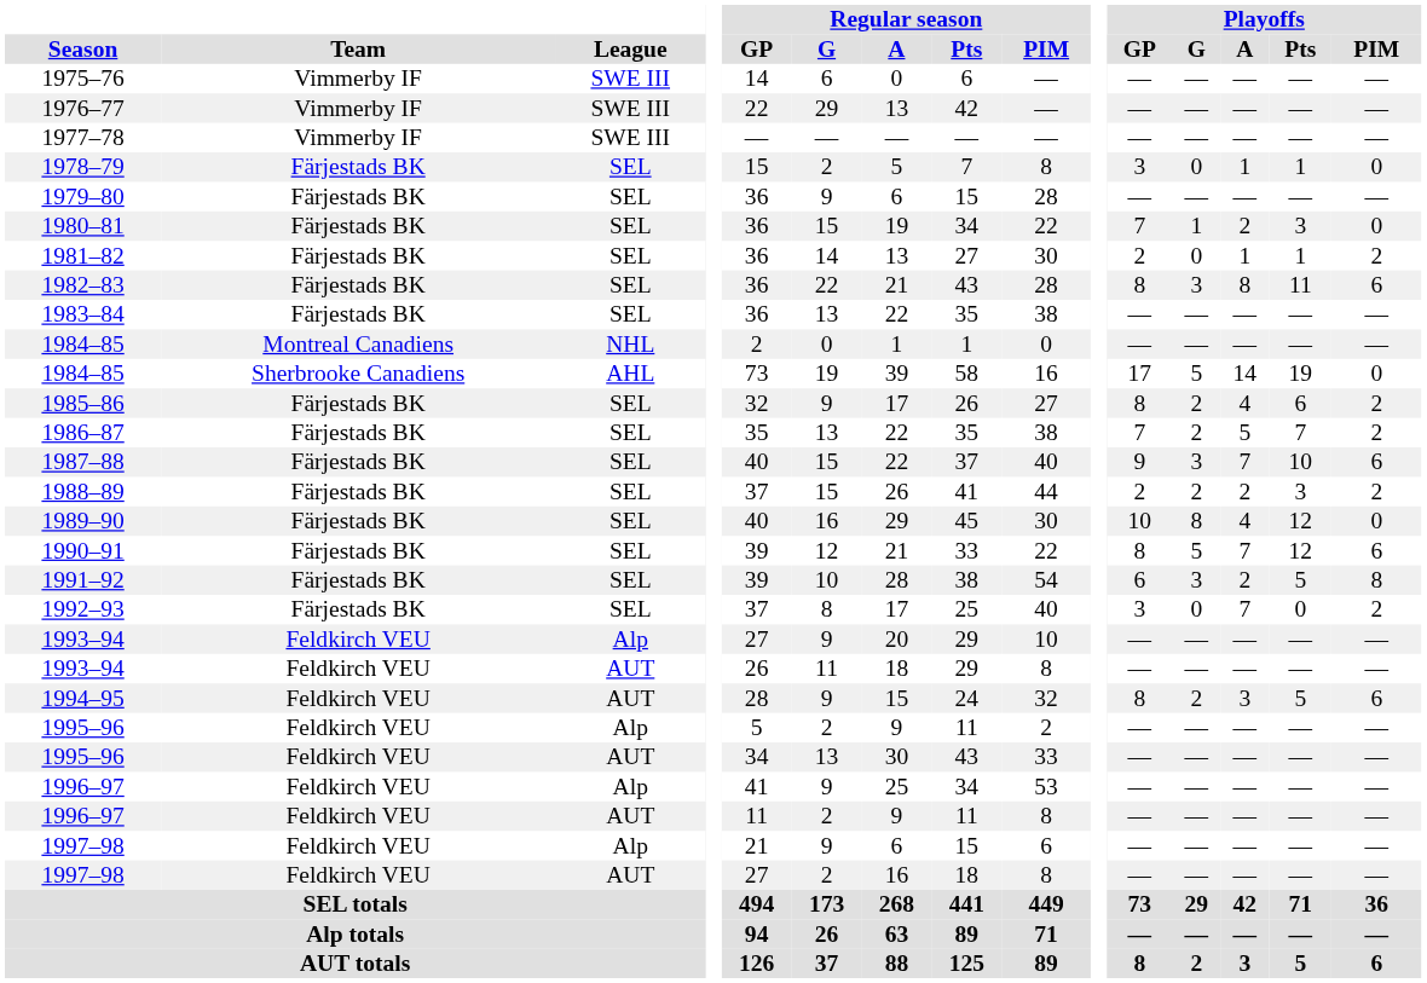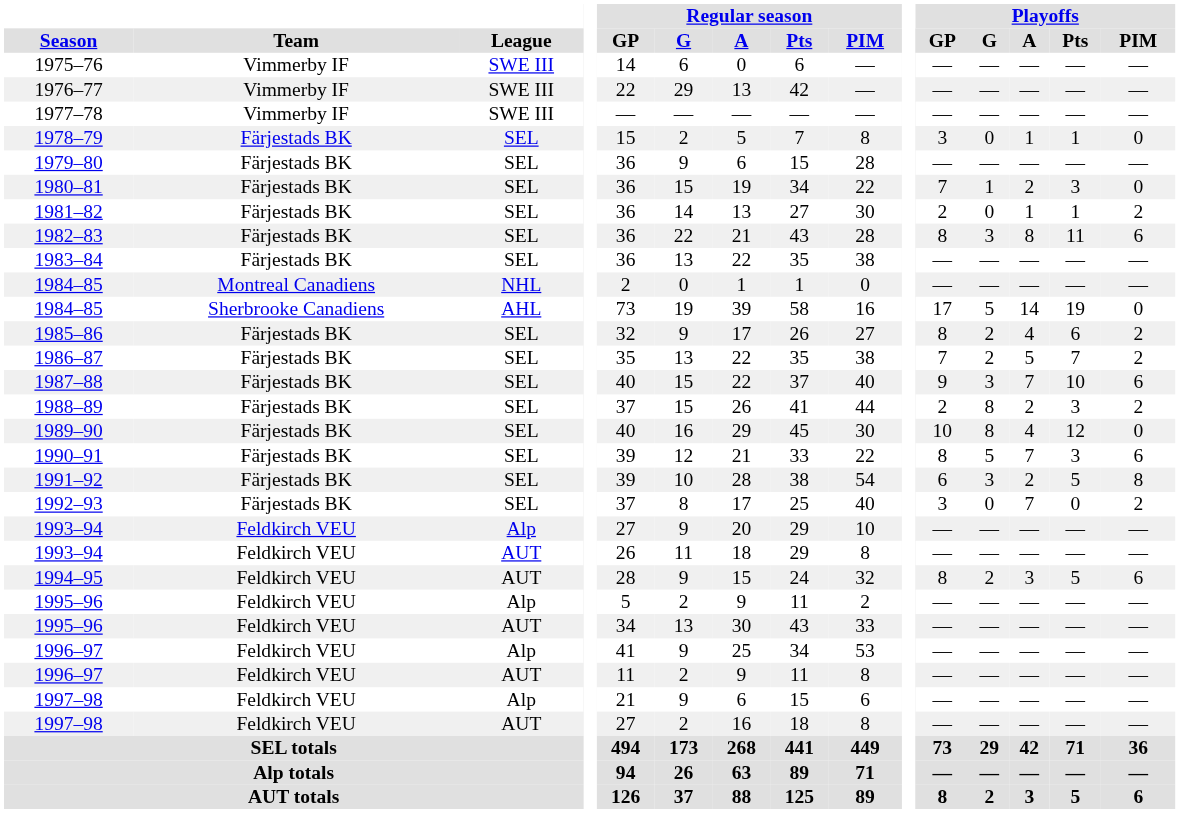1988–89 | Playoffs / G: 2 -> 8
1990–91 | Playoffs / Pts: 12 -> 3
